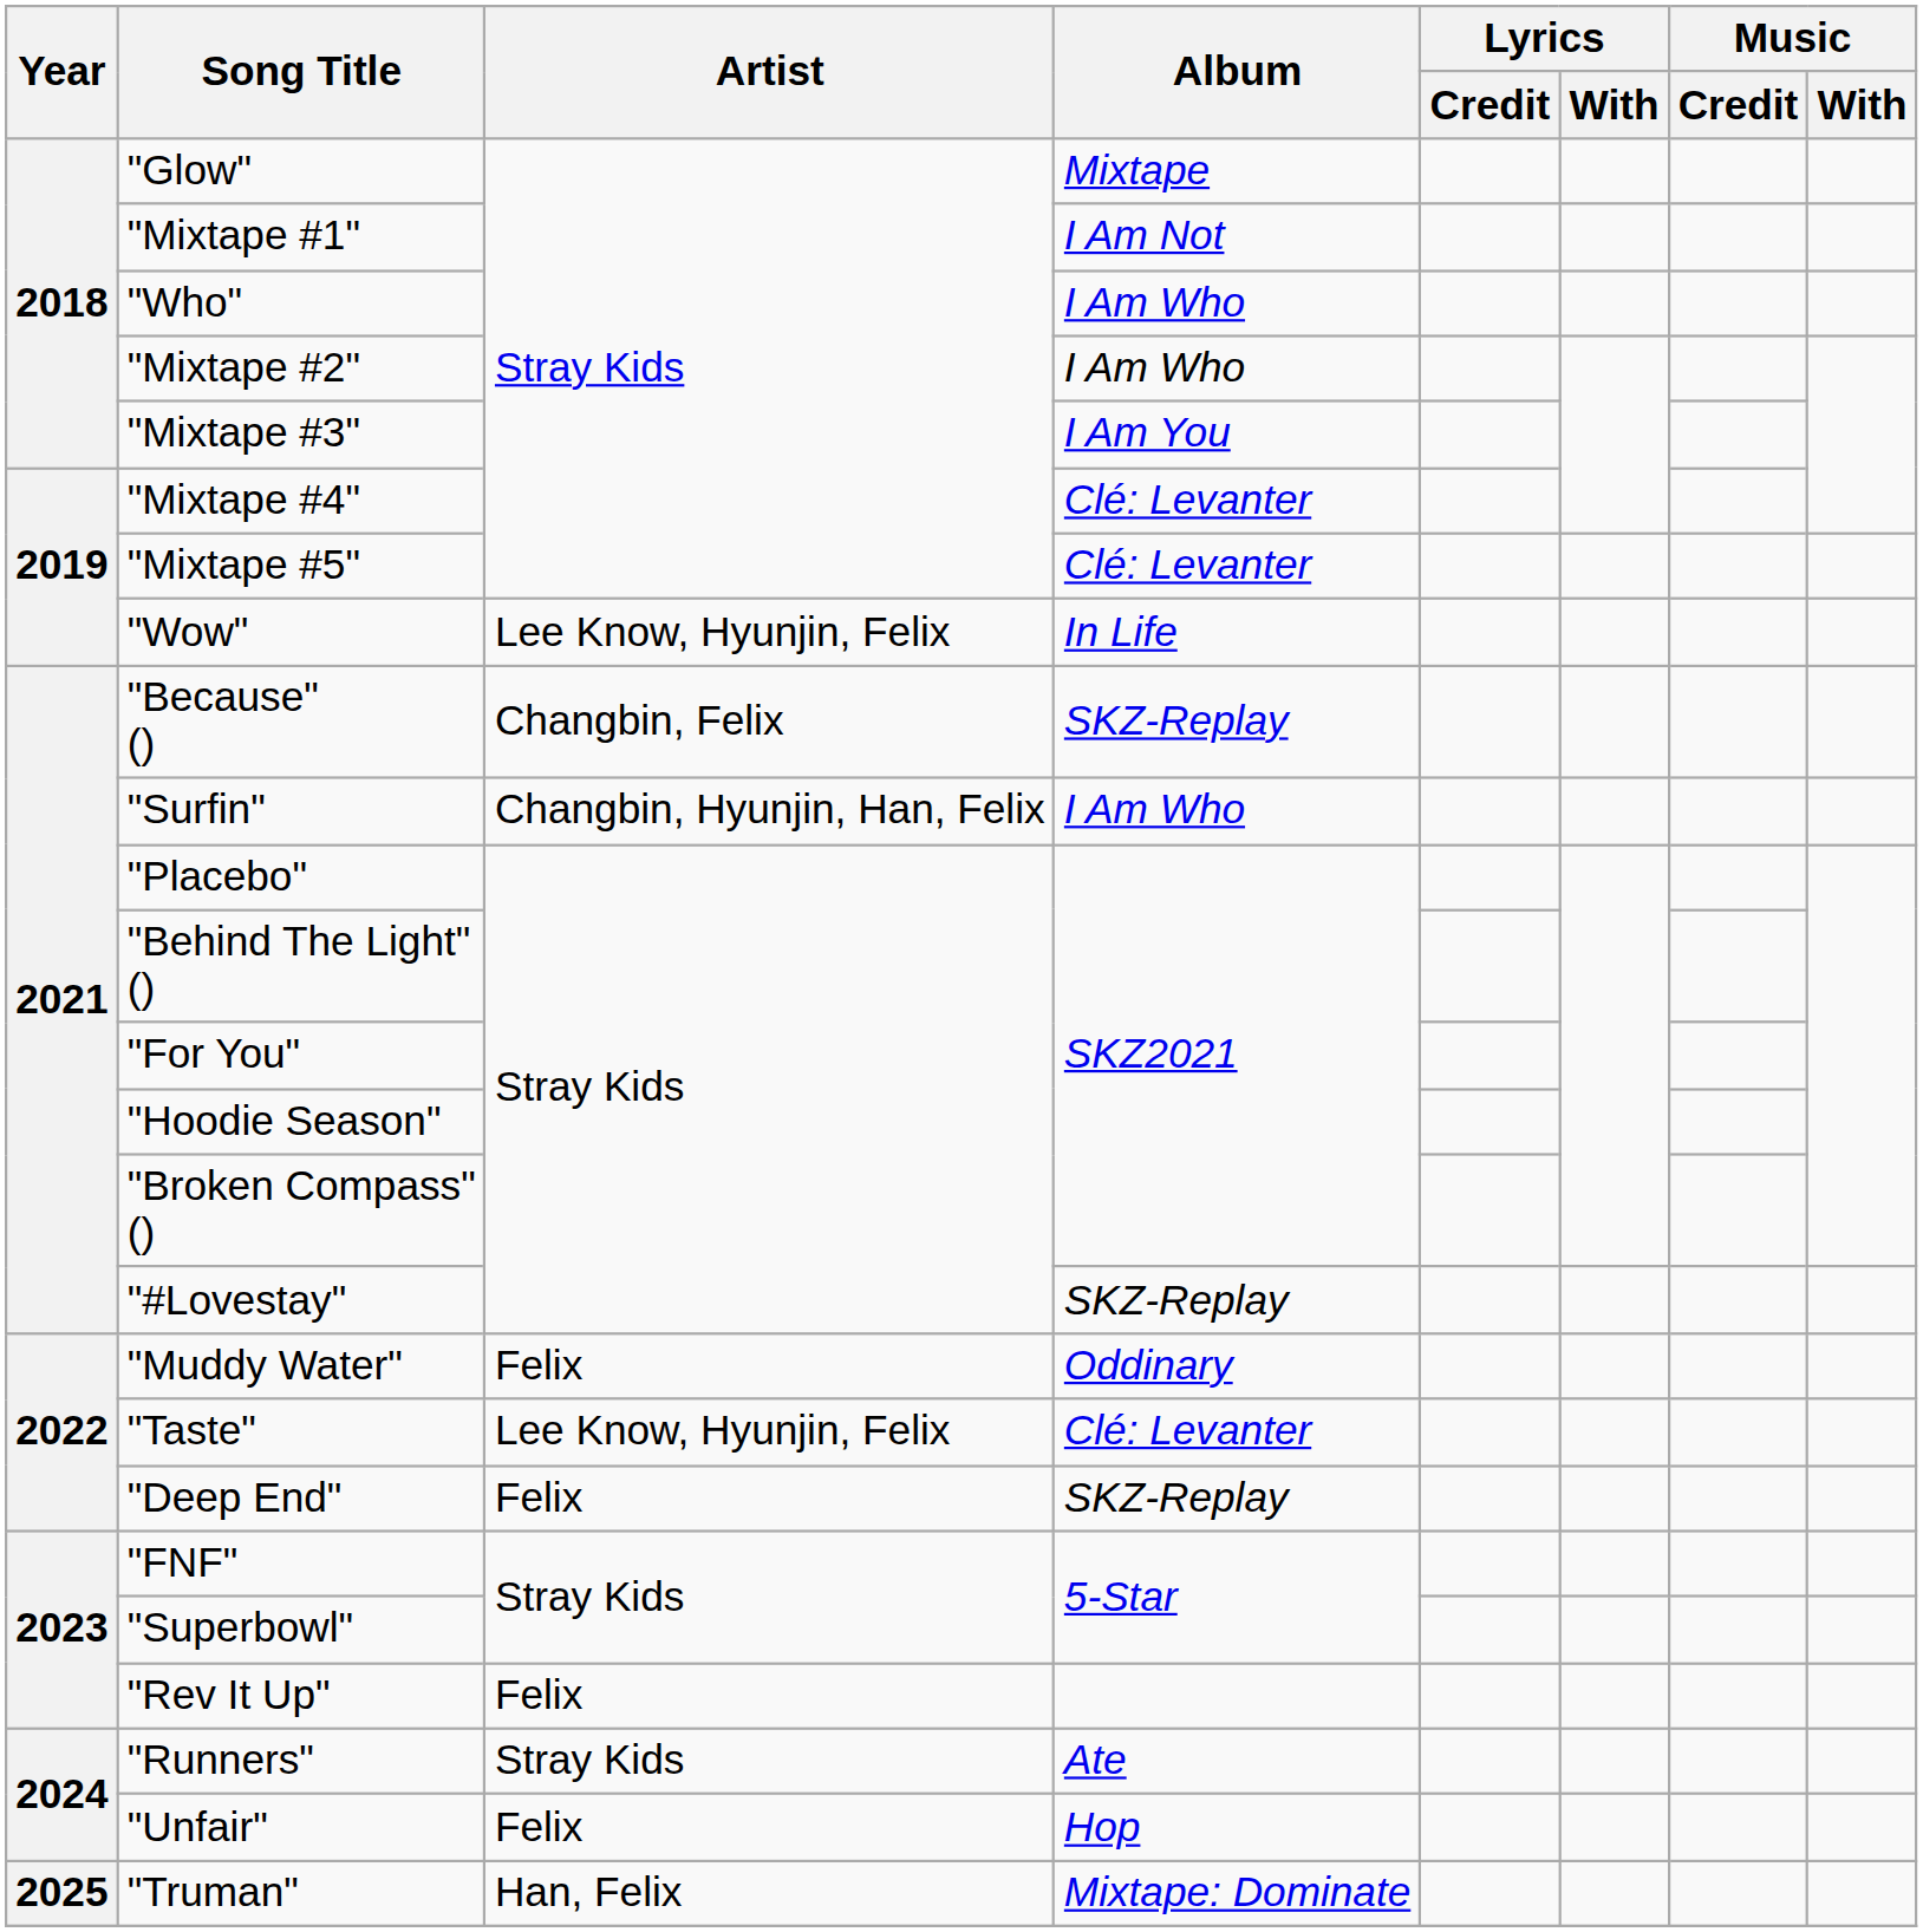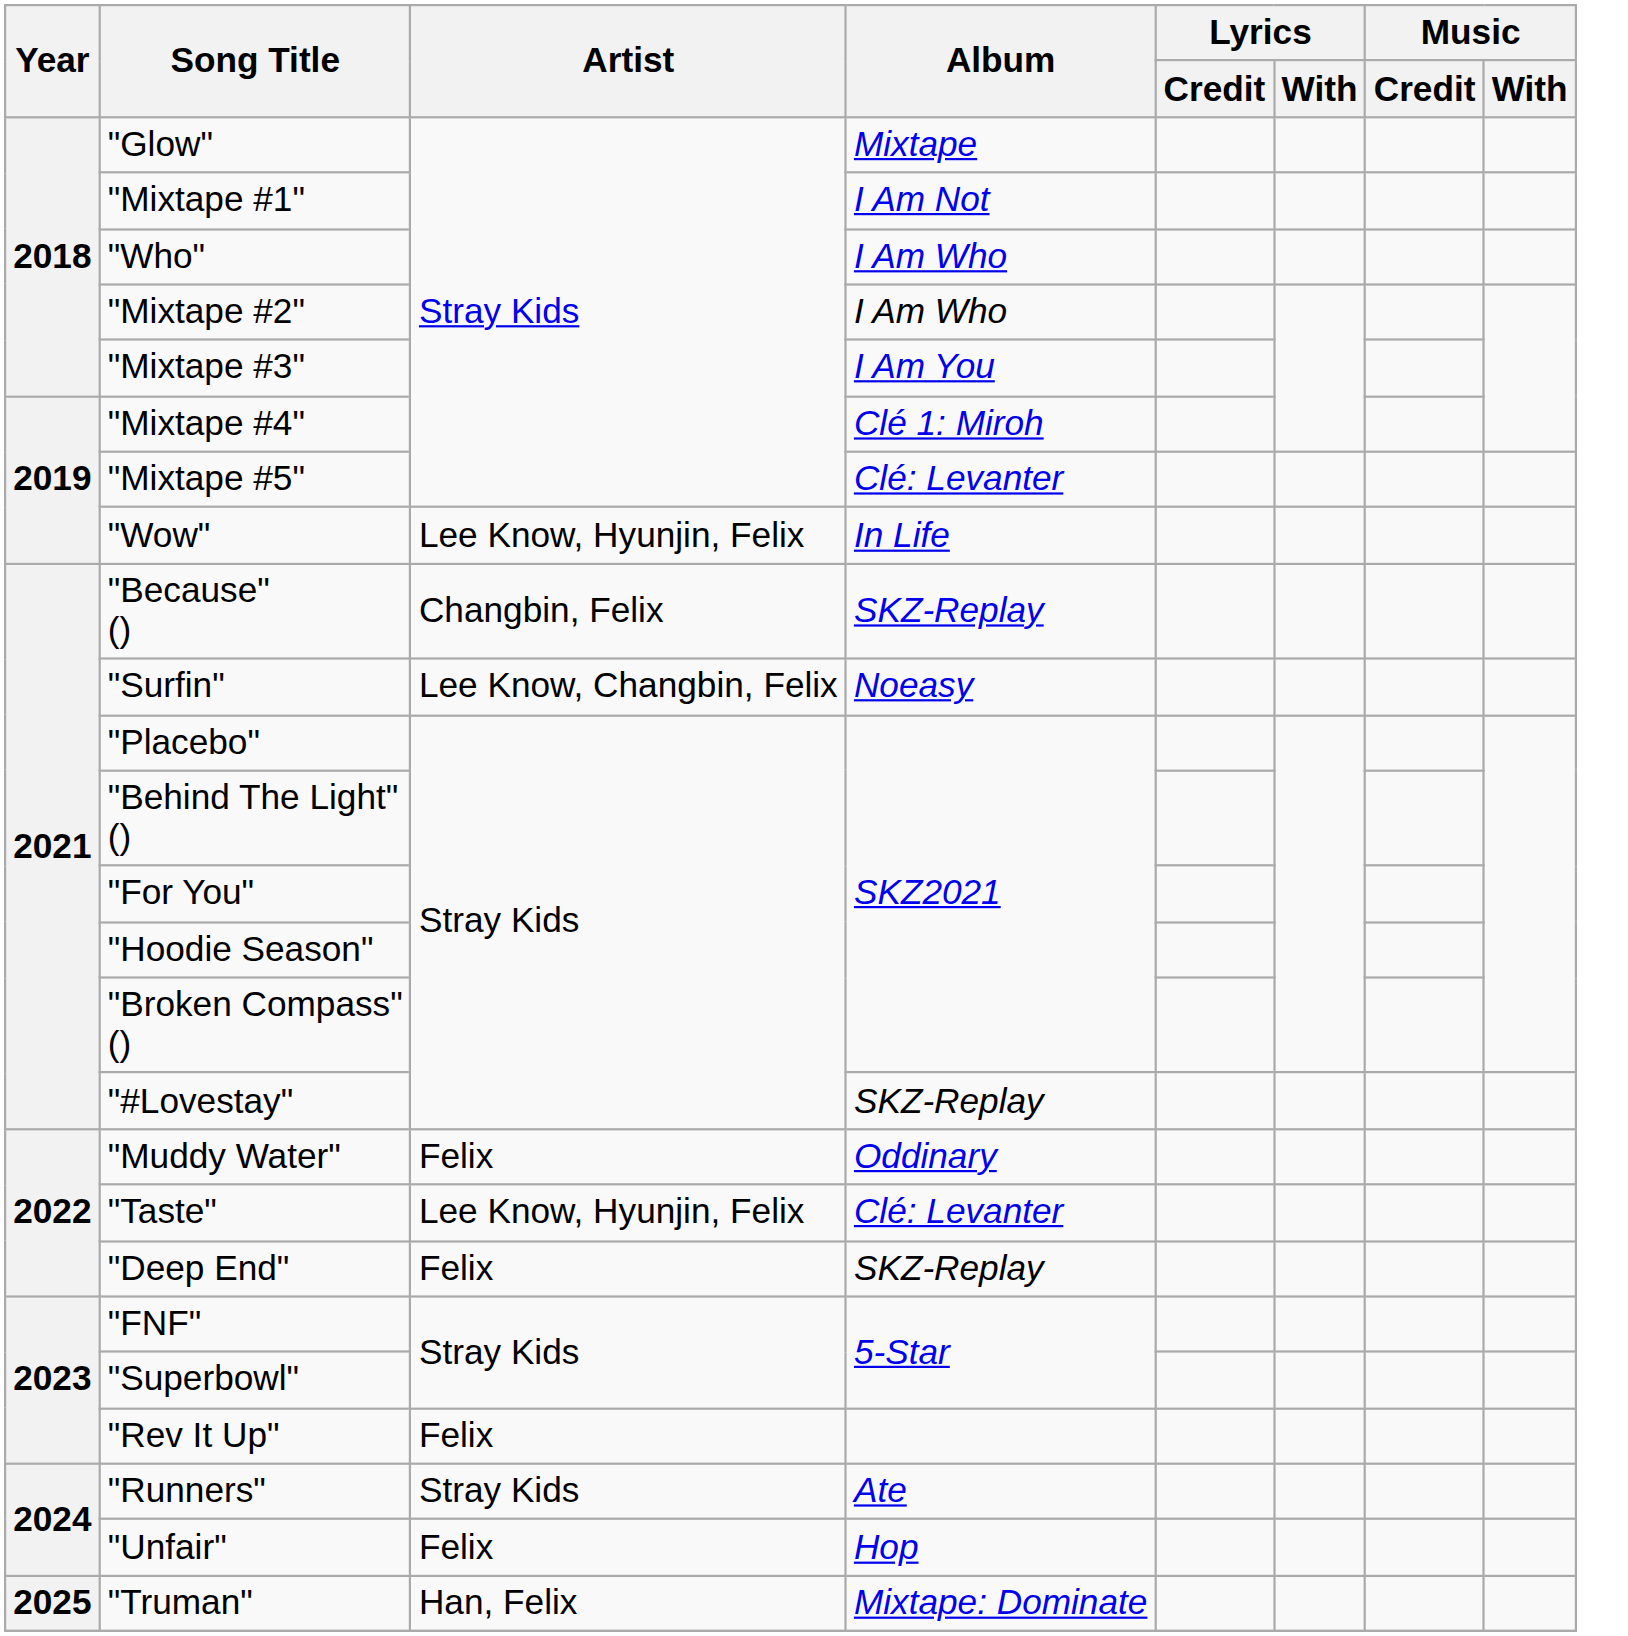"Mixtape #4" | Album: Clé: Levanter -> Clé 1: Miroh
"Surfin" | Artist: Changbin, Hyunjin, Han, Felix -> Lee Know, Changbin, Felix
"Surfin" | Album: I Am Who -> Noeasy
